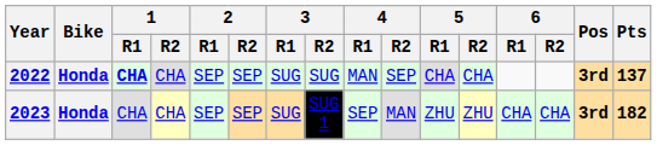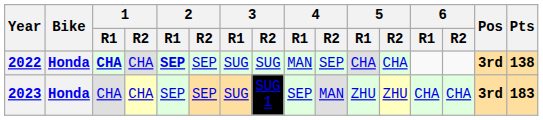2022 | 2 / R1: normal -> bold
2022 | Pts: 137 -> 138
2023 | Pts: 182 -> 183
